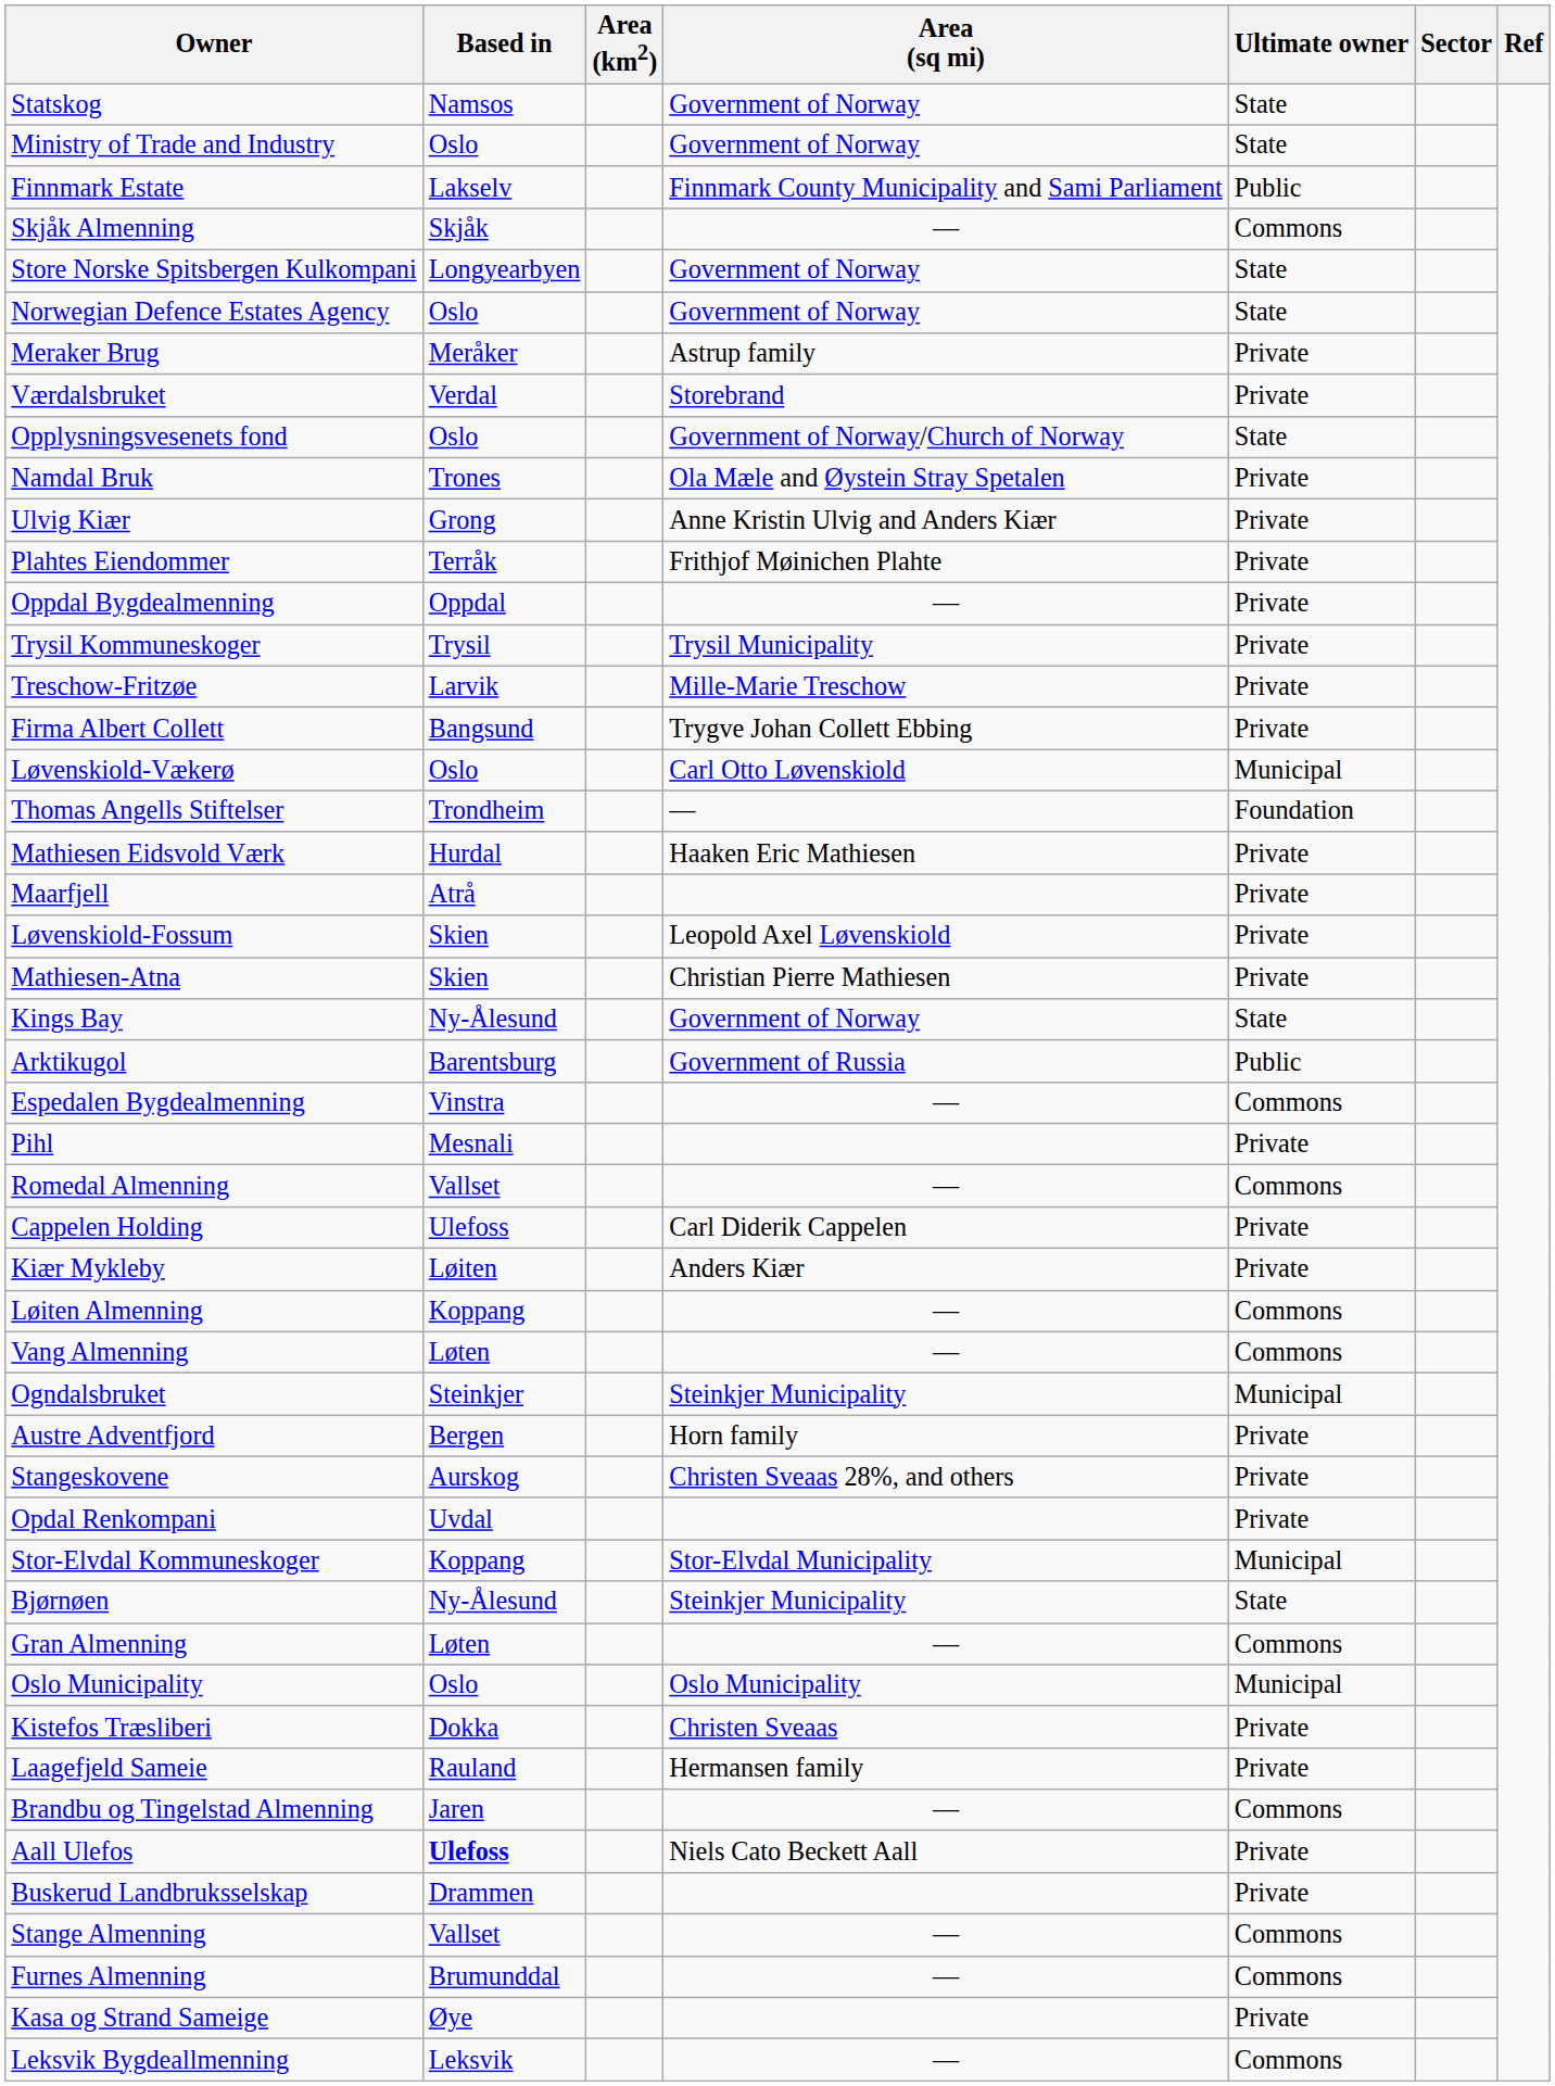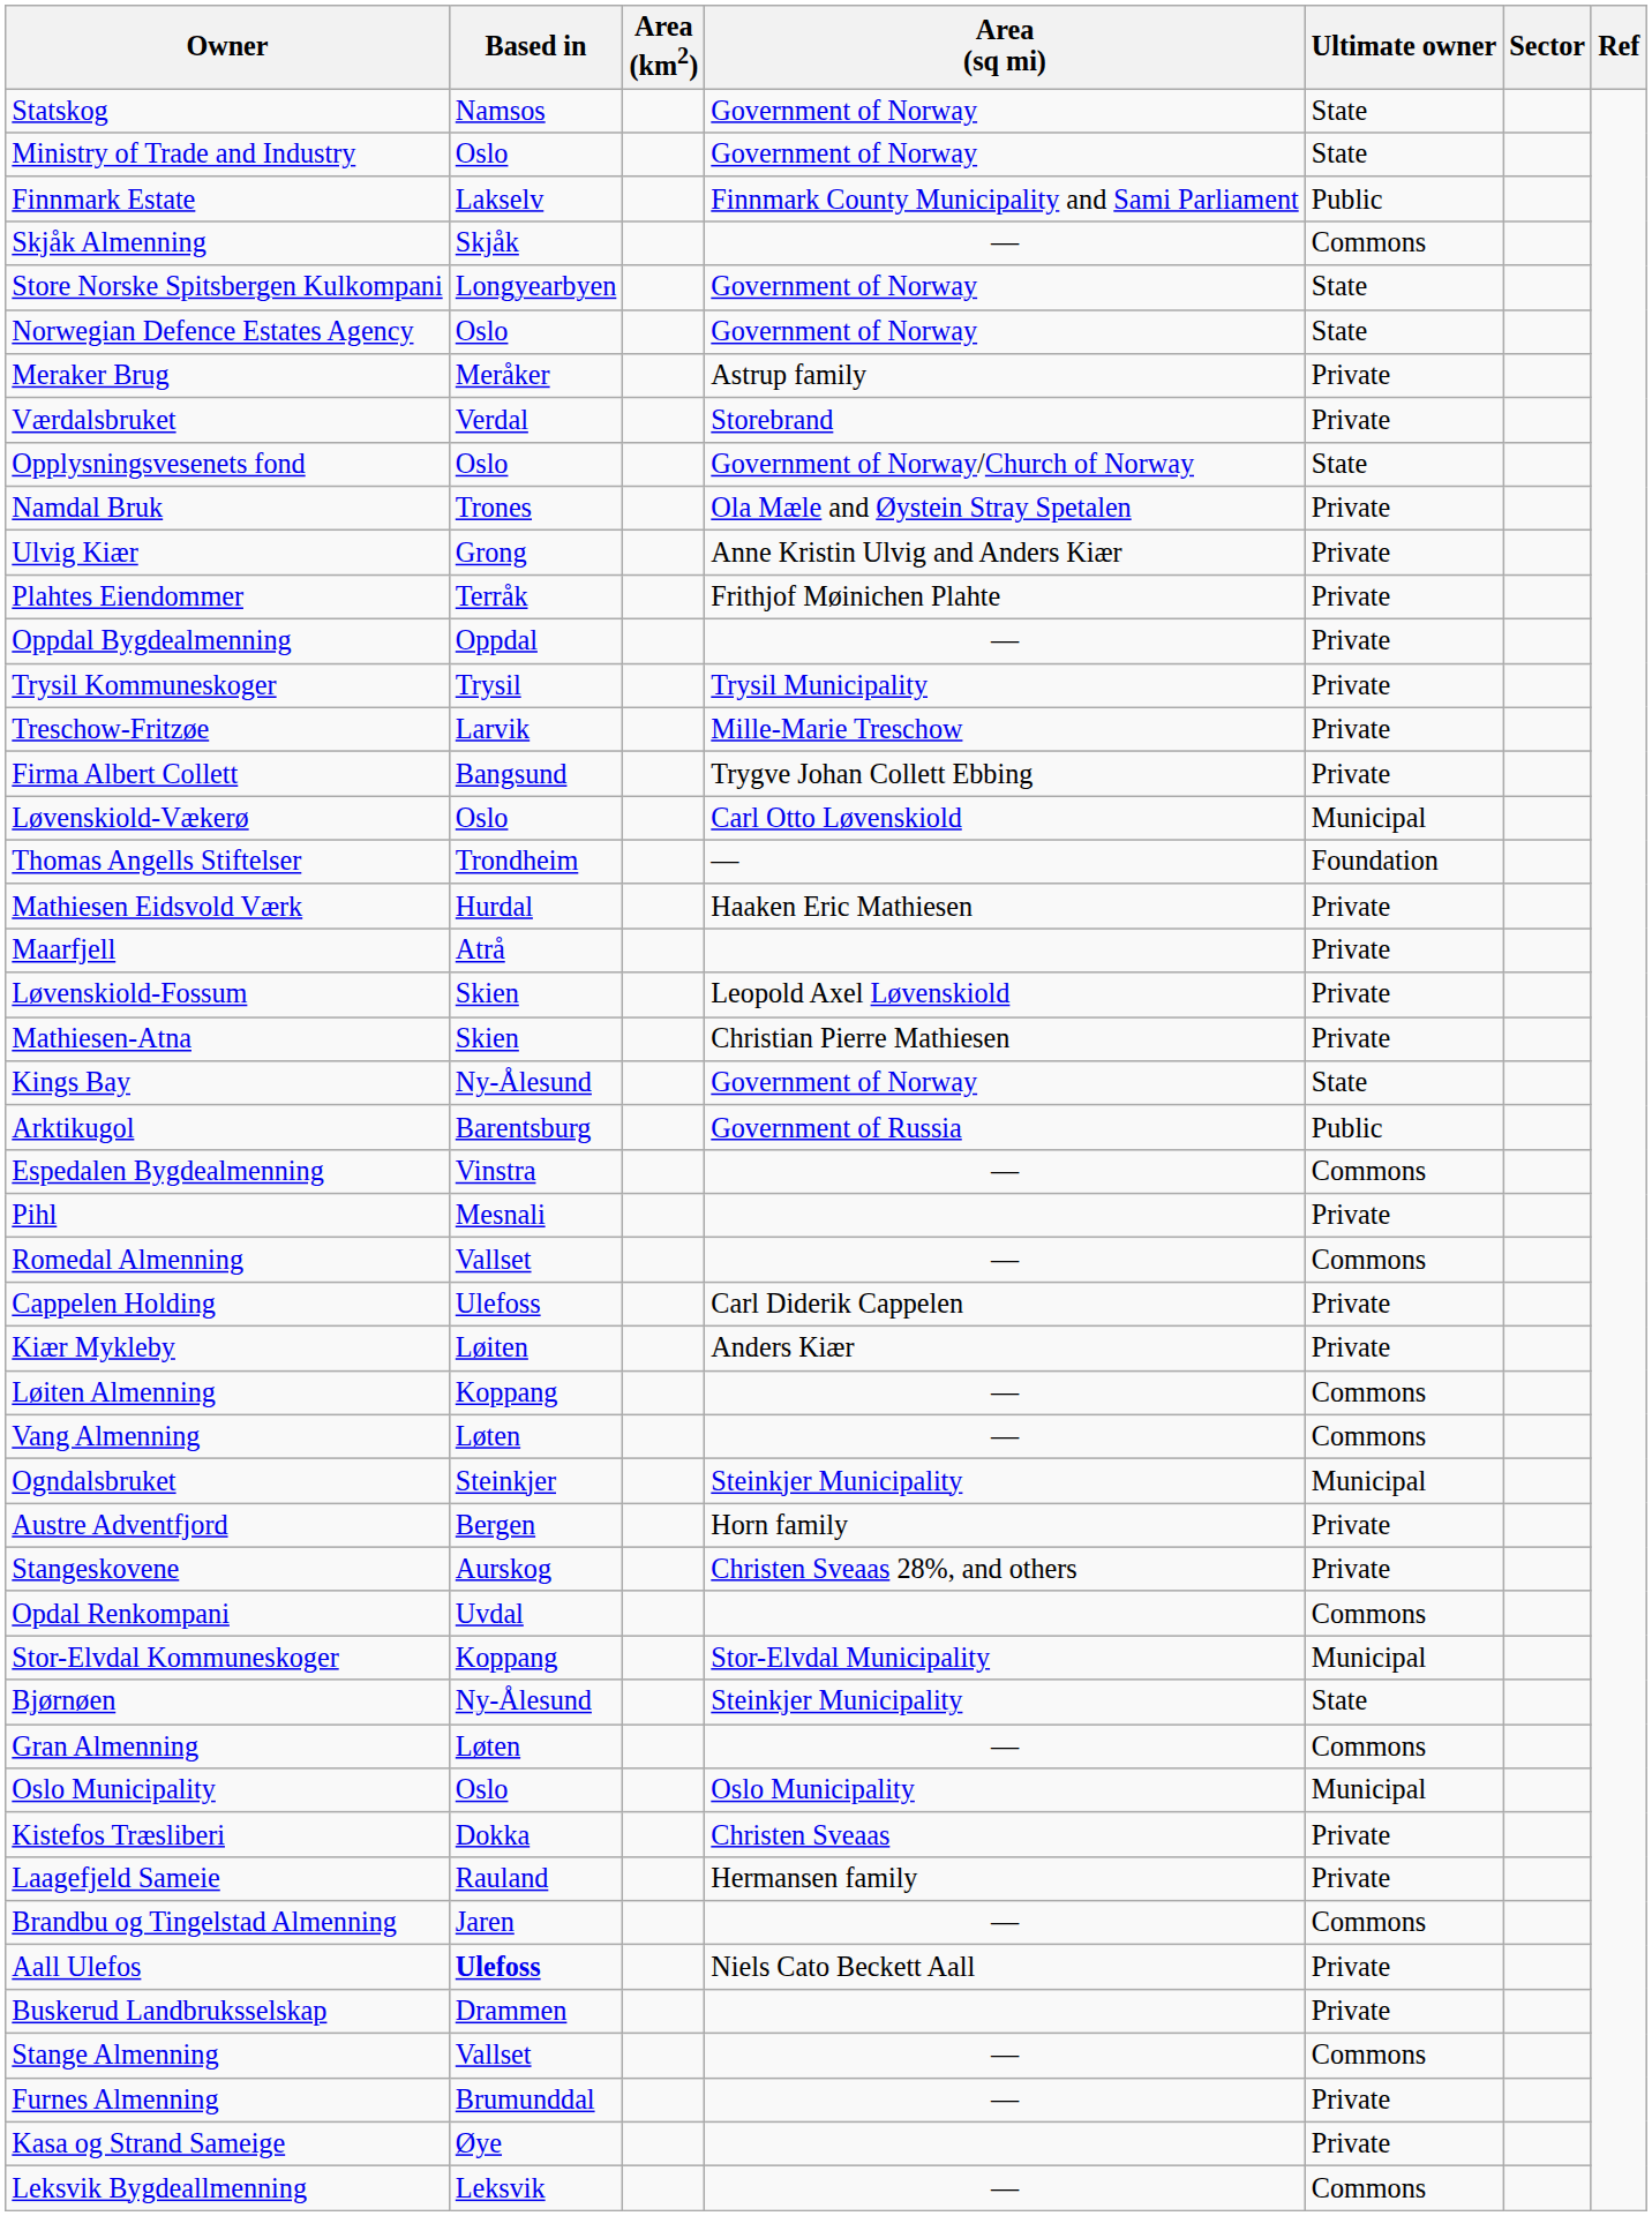Opdal Renkompani | Ultimate owner: Private -> Commons
Furnes Almenning | Ultimate owner: Commons -> Private
